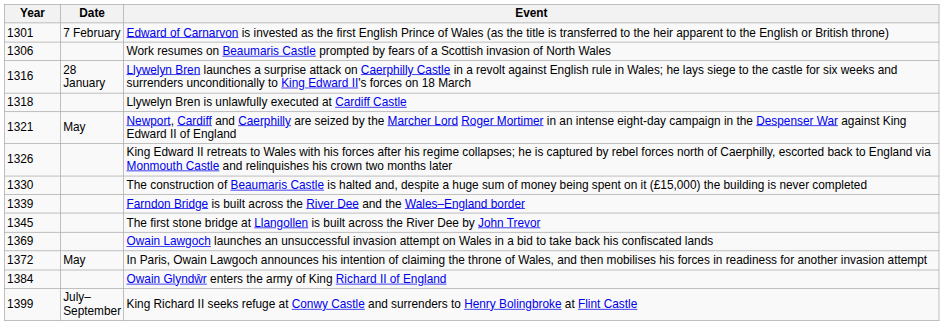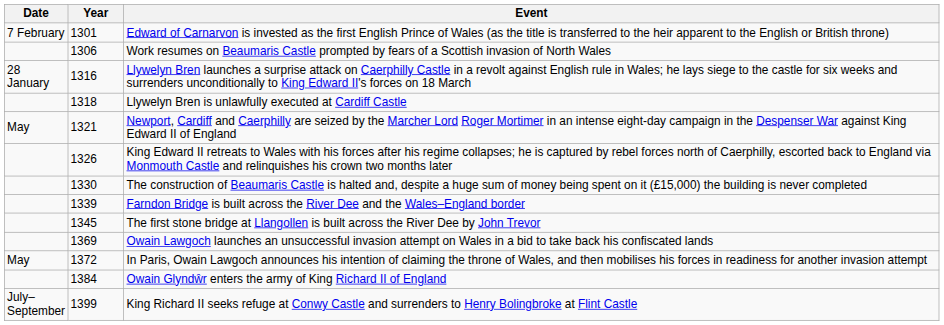columns swapped: Year <-> Date
